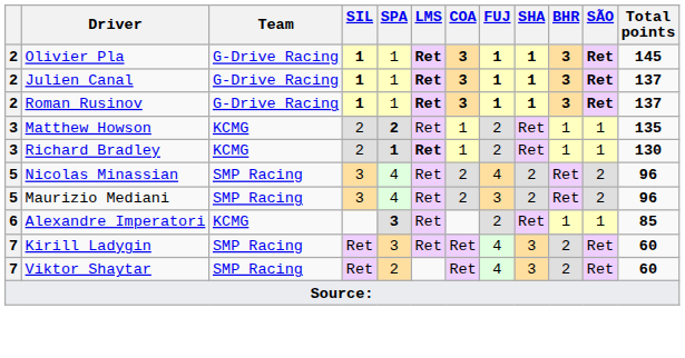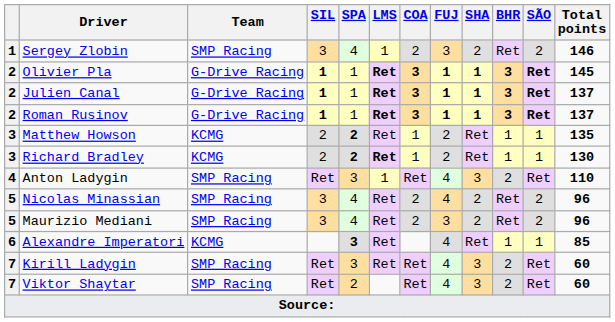+ row: 1 | Sergey Zlobin | SMP Racing | 3 | 4 | 1 | 2 | 3 | 2 | Ret | 2 | 146
Richard Bradley | SPA: 1 -> 2
+ row: 4 | Anton Ladygin | SMP Racing | Ret | 3 | 1 | Ret | 4 | 3 | 2 | Ret | 110
Alexandre Imperatori | FUJ: 2 -> 4
